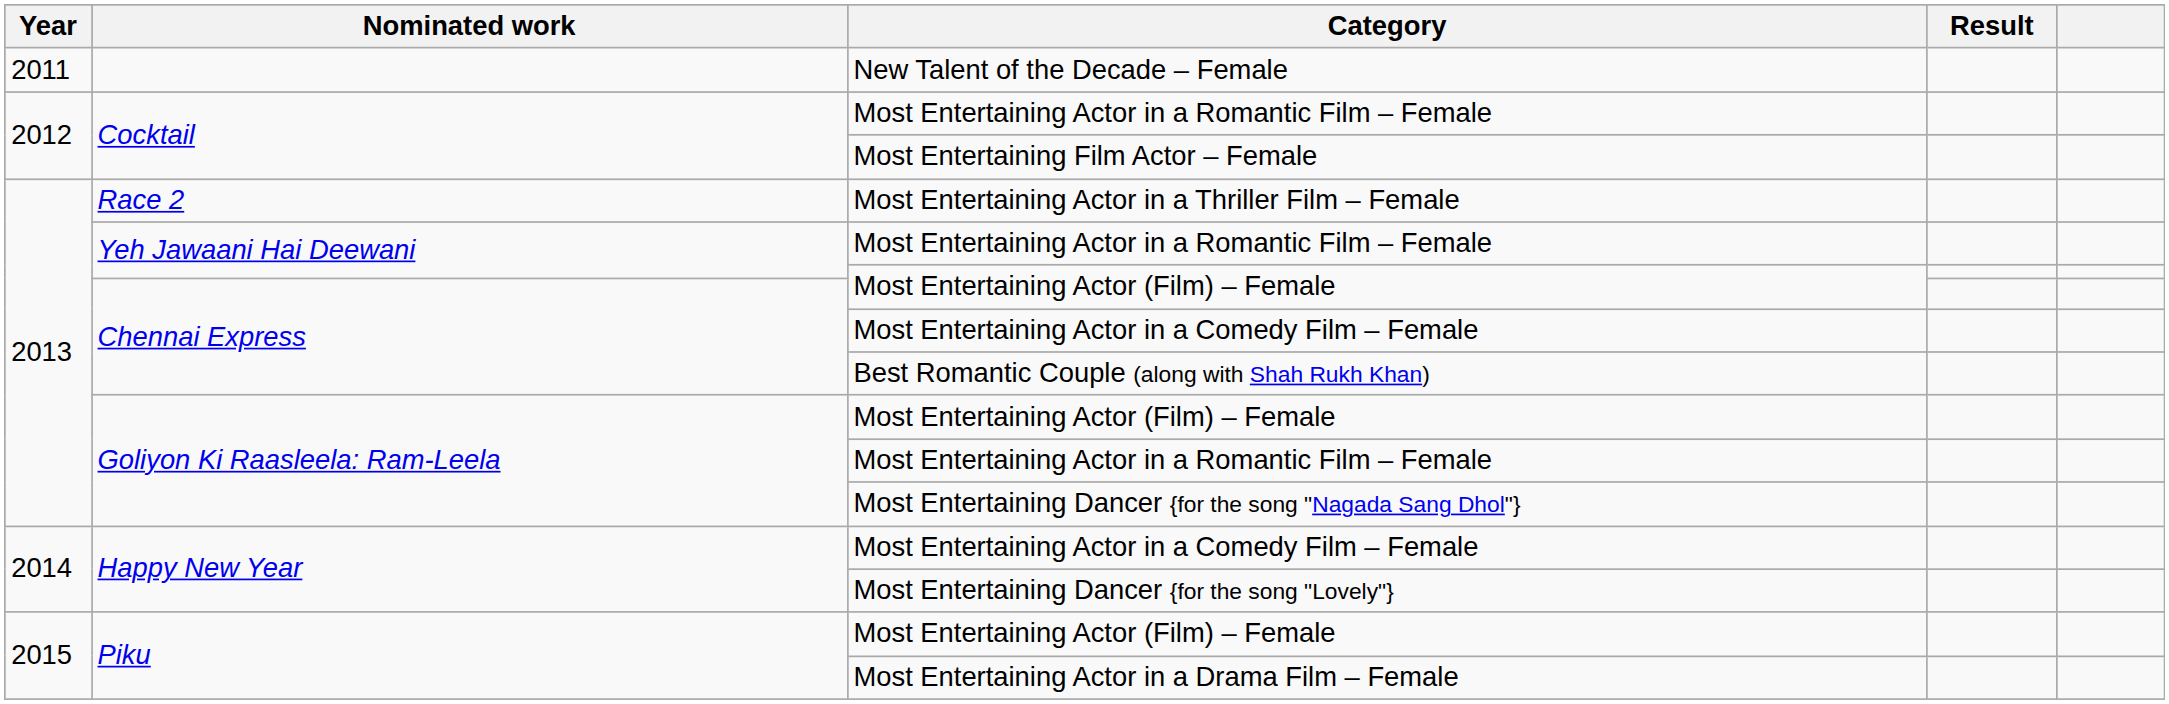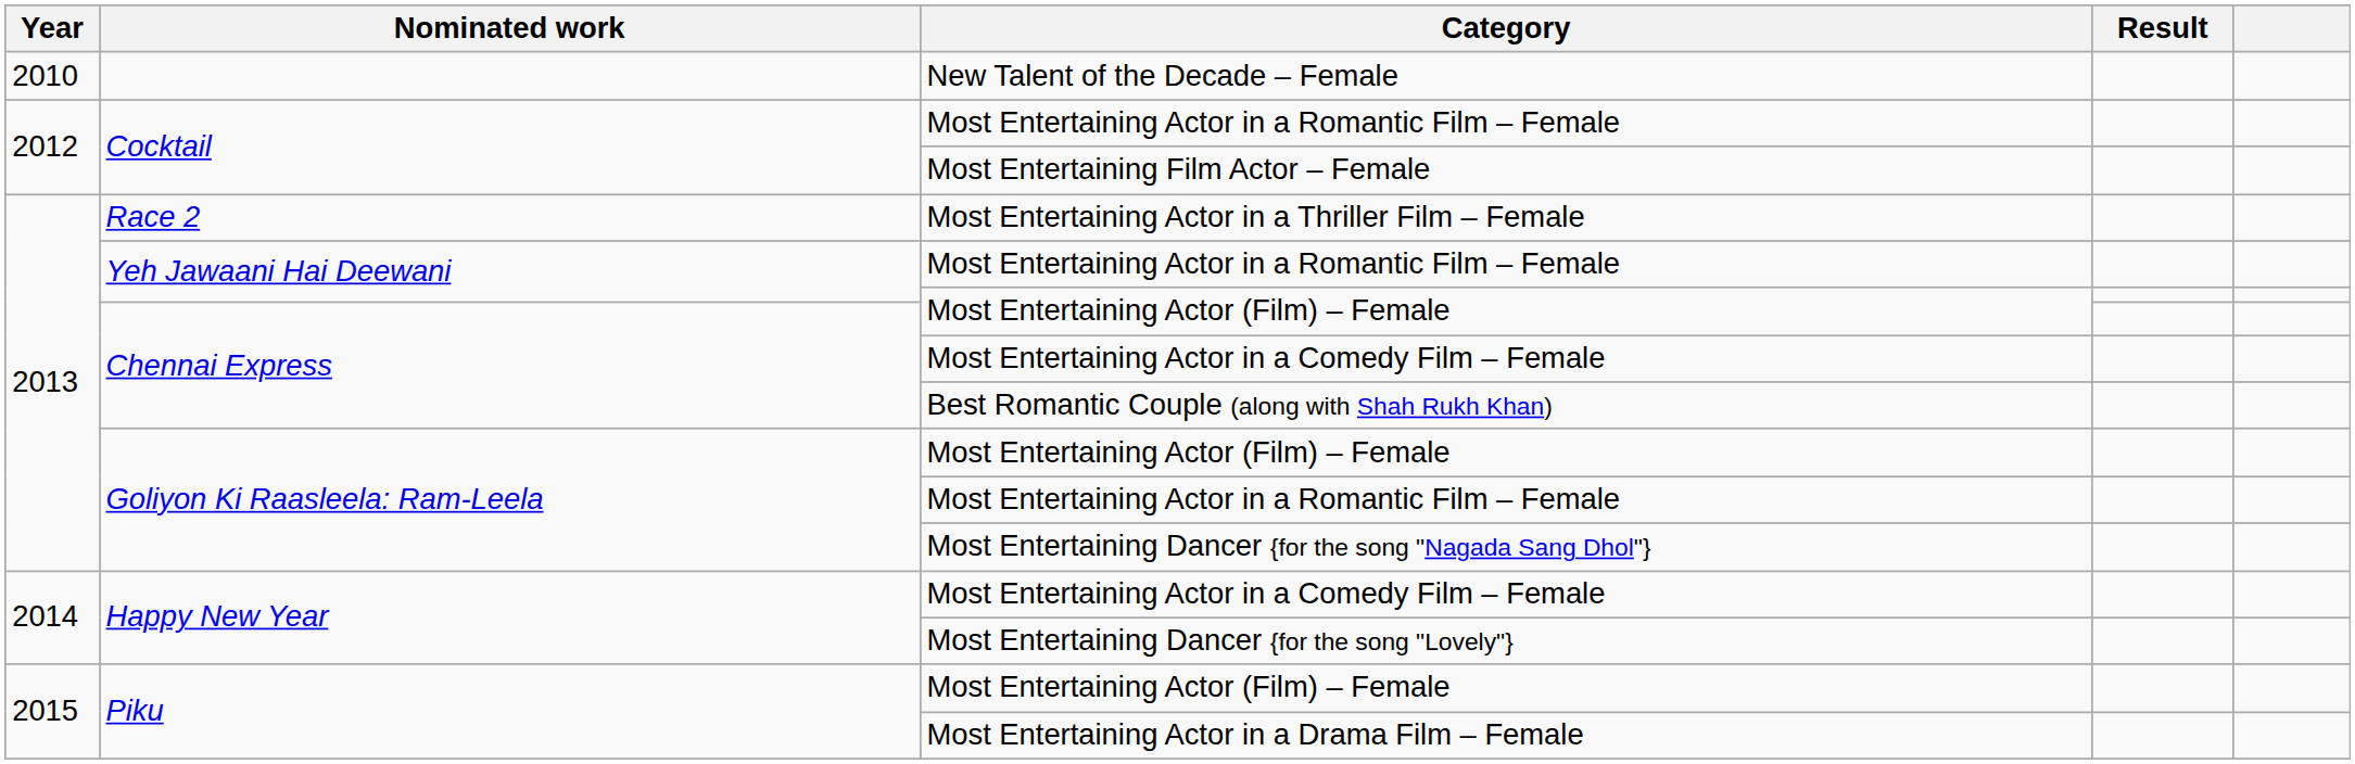New Talent of the Decade – Female | Year: 2011 -> 2010
